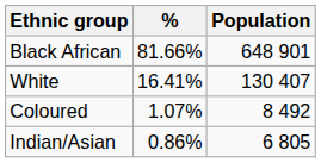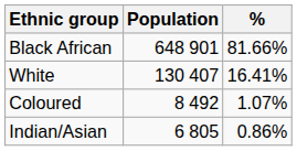columns swapped: Population <-> %
